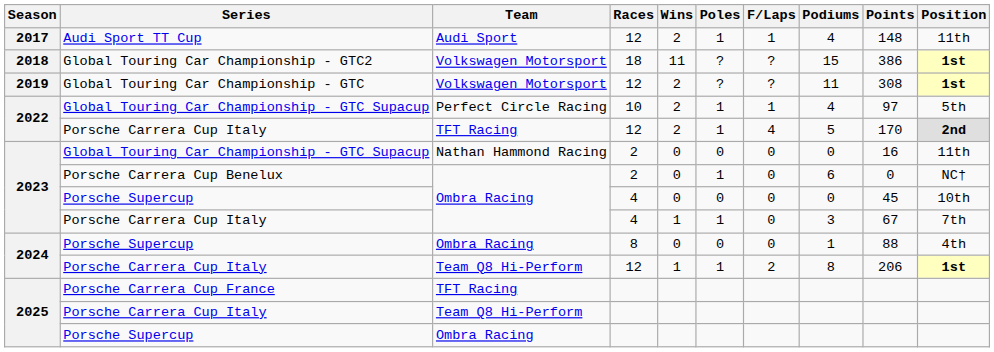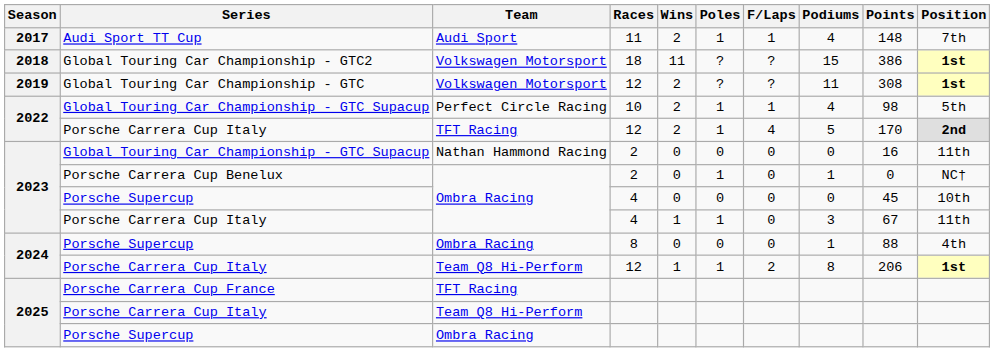Audi Sport TT Cup | Races: 12 -> 11
Audi Sport TT Cup | Position: 11th -> 7th
2022 / Global Touring Car Championship - GTC Supacup | Points: 97 -> 98
Porsche Carrera Cup Benelux | Podiums: 6 -> 1
2023 / Porsche Carrera Cup Italy | Position: 7th -> 11th
